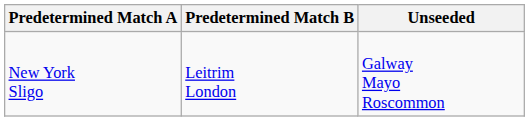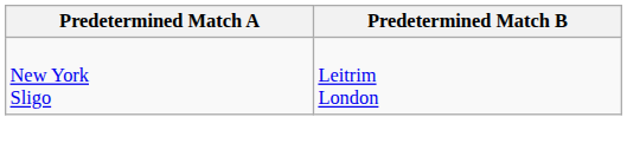- column: Unseeded | Galway Mayo Roscommon
